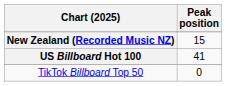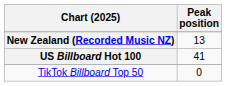New Zealand (Recorded Music NZ) | Peak position: 15 -> 13
